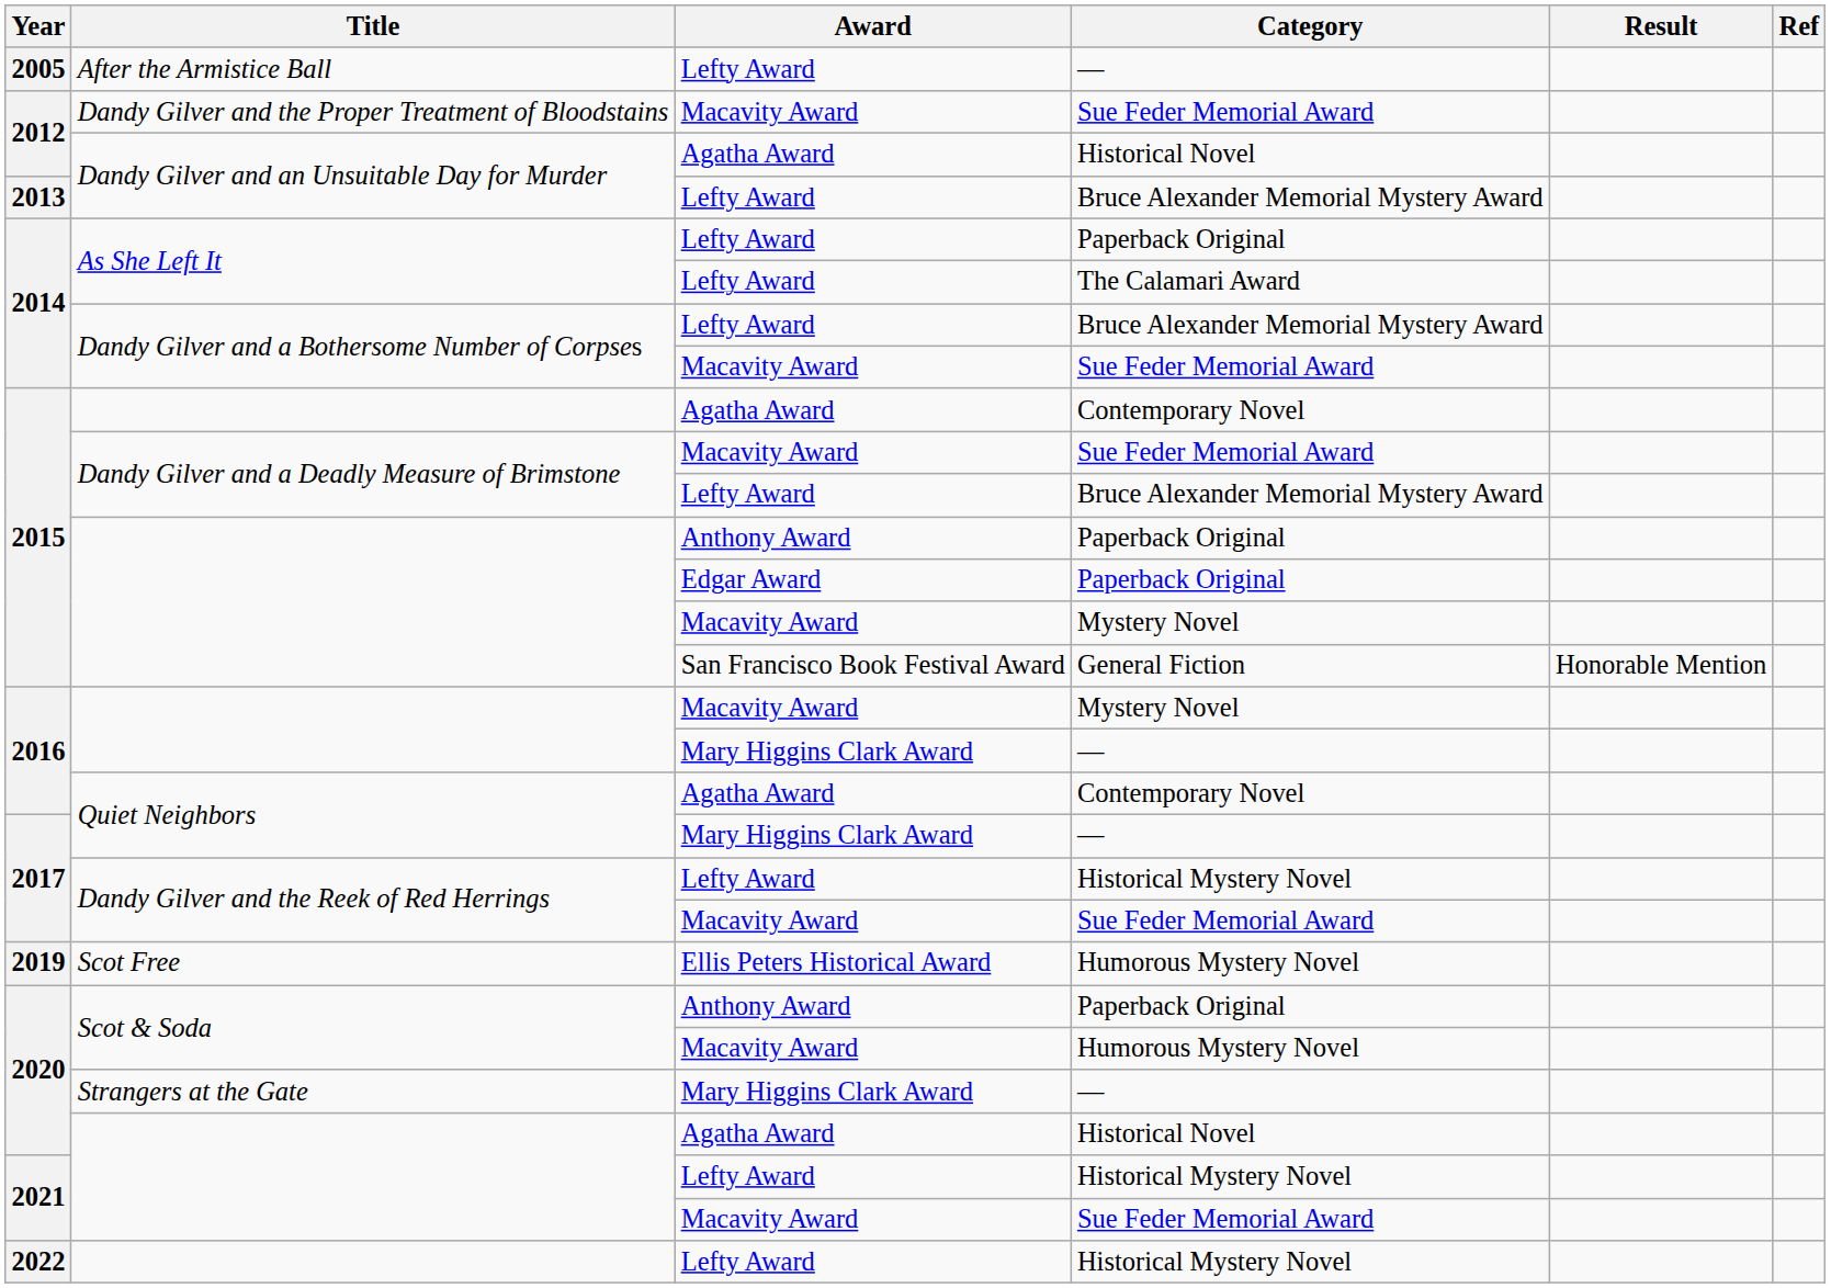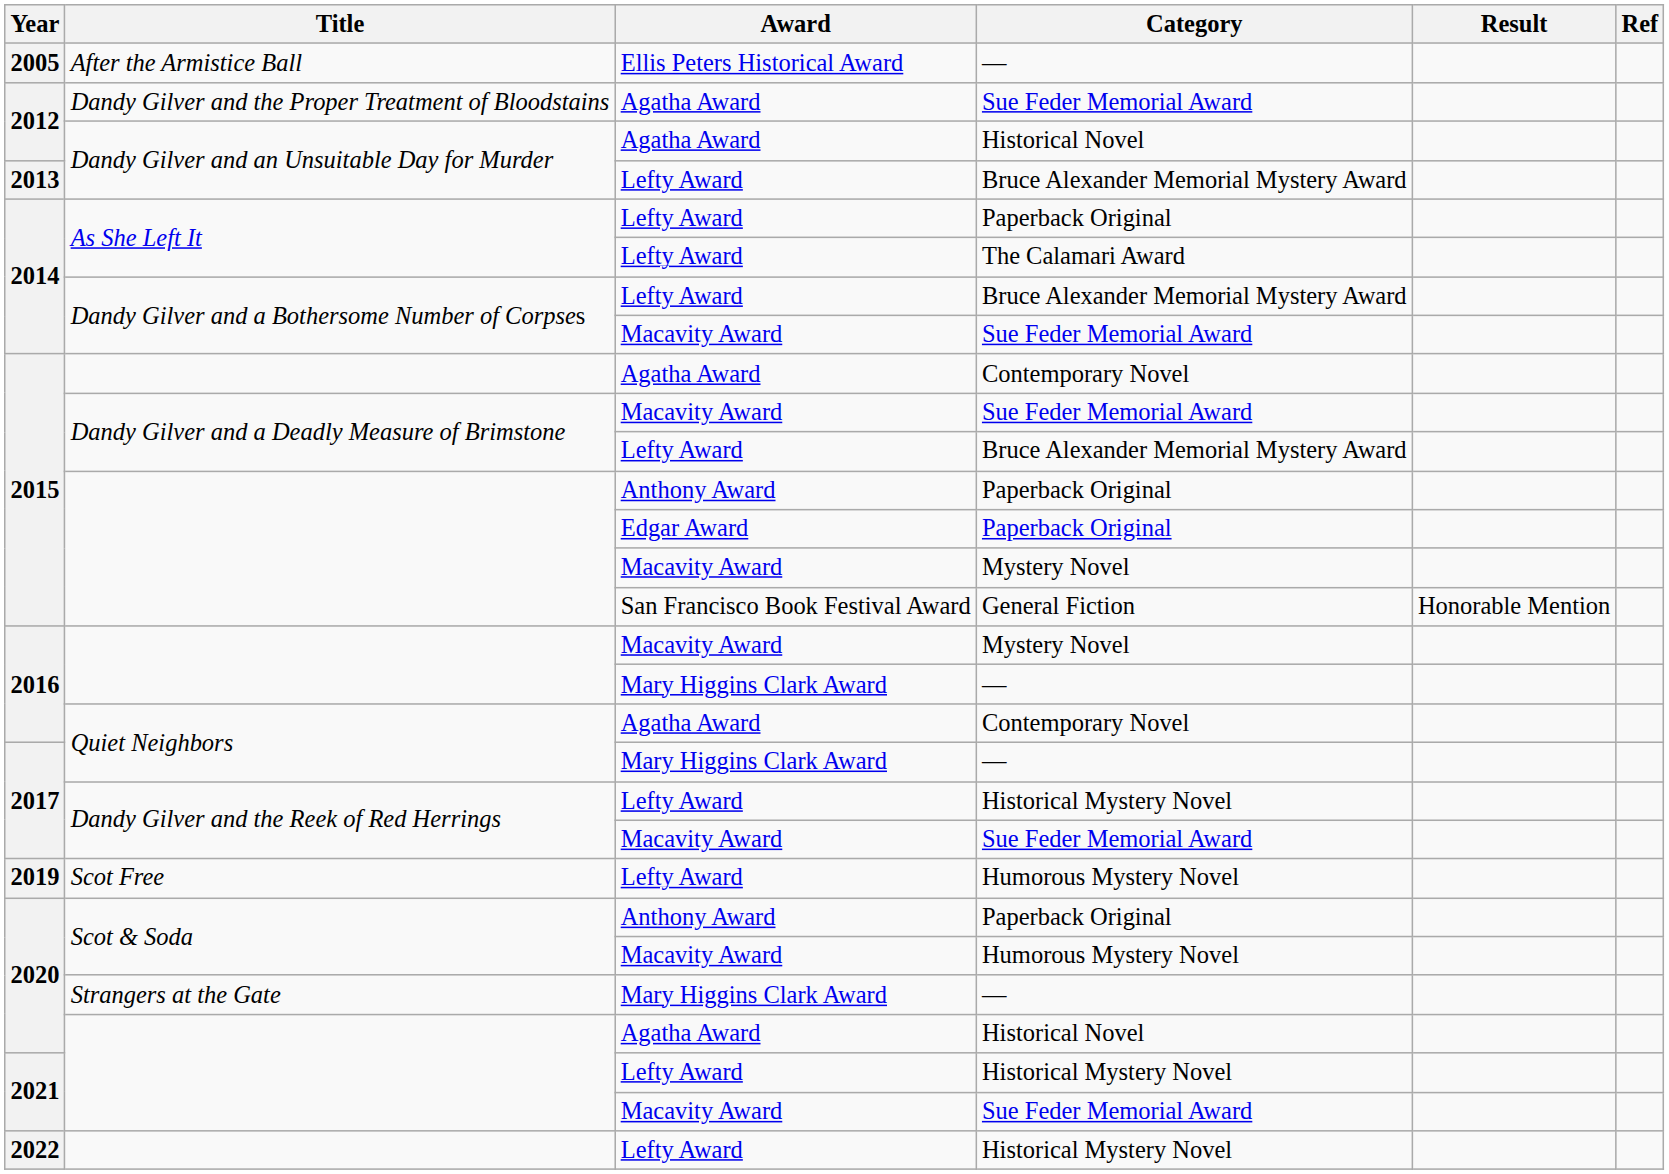After the Armistice Ball | Award: Lefty Award -> Ellis Peters Historical Award
Dandy Gilver and the Proper Treatment of Bloodstains | Award: Macavity Award -> Agatha Award
Scot Free | Award: Ellis Peters Historical Award -> Lefty Award
